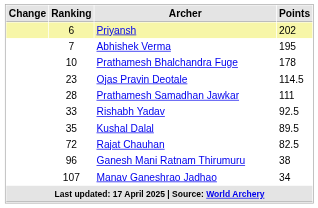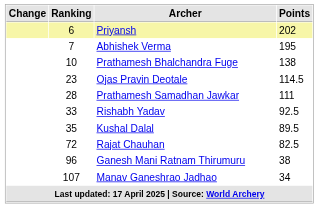Prathamesh Bhalchandra Fuge | Points: 178 -> 138
